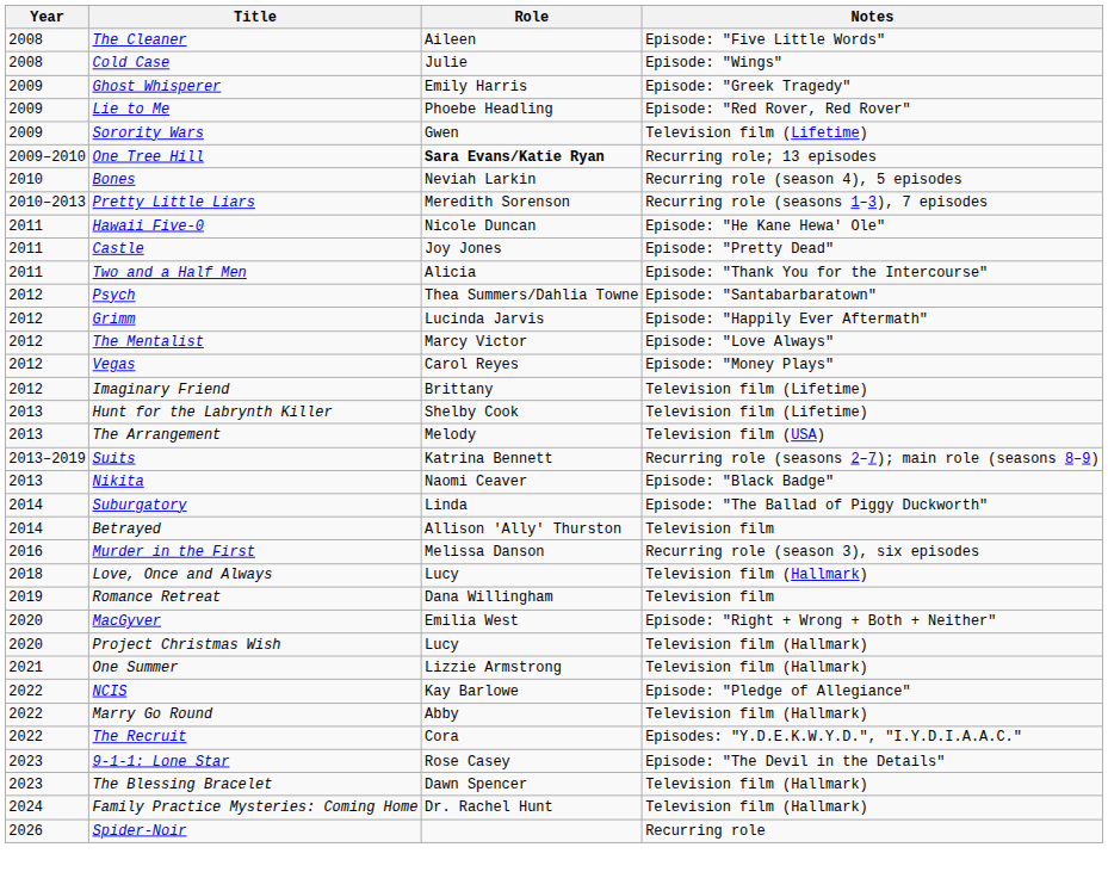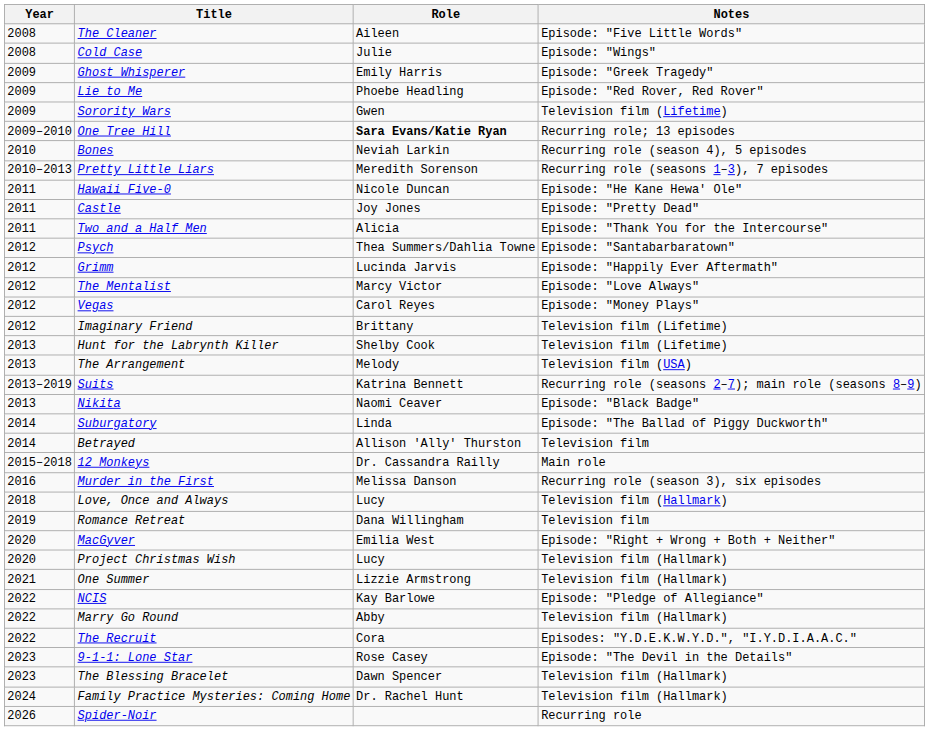+ row: 2015–2018 | 12 Monkeys | Dr. Cassandra Railly | Main role
